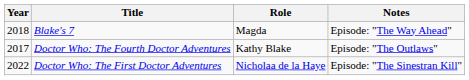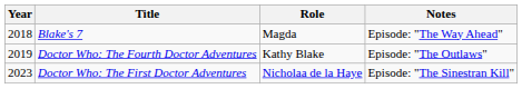Doctor Who: The Fourth Doctor Adventures | Year: 2017 -> 2019
Doctor Who: The First Doctor Adventures | Year: 2022 -> 2023
